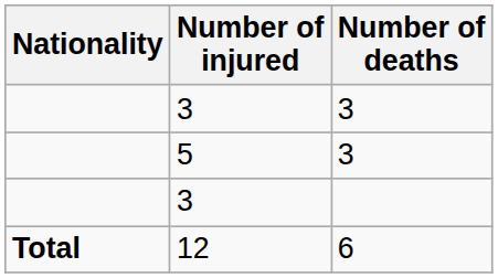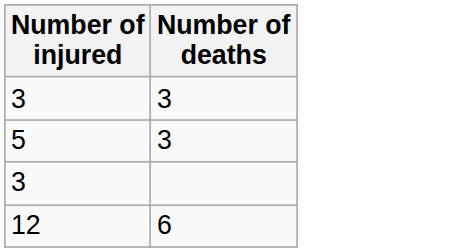- column: Nationality | Total
